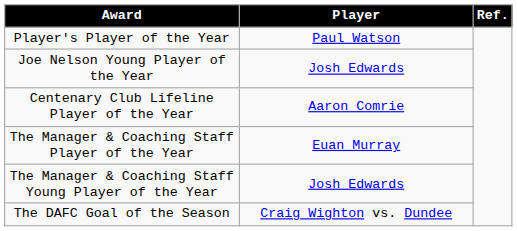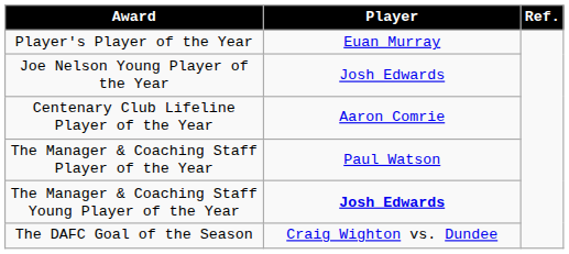Player's Player of the Year | Player: Paul Watson -> Euan Murray
The Manager & Coaching Staff Player of the Year | Player: Euan Murray -> Paul Watson
The Manager & Coaching Staff Young Player of the Year | Player: normal -> bold
